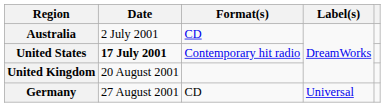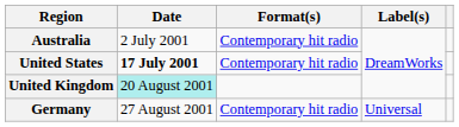Australia | Format(s): CD -> Contemporary hit radio
United Kingdom | Date: no background -> paleturquoise background
Germany | Format(s): CD -> Contemporary hit radio
